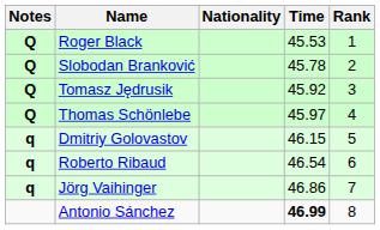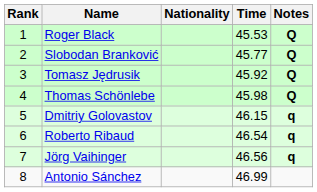columns swapped: Rank <-> Notes
Slobodan Branković | Time: 45.78 -> 45.77
Thomas Schönlebe | Time: 45.97 -> 45.98
Jörg Vaihinger | Time: 46.86 -> 46.56
Antonio Sánchez | Time: bold -> normal
